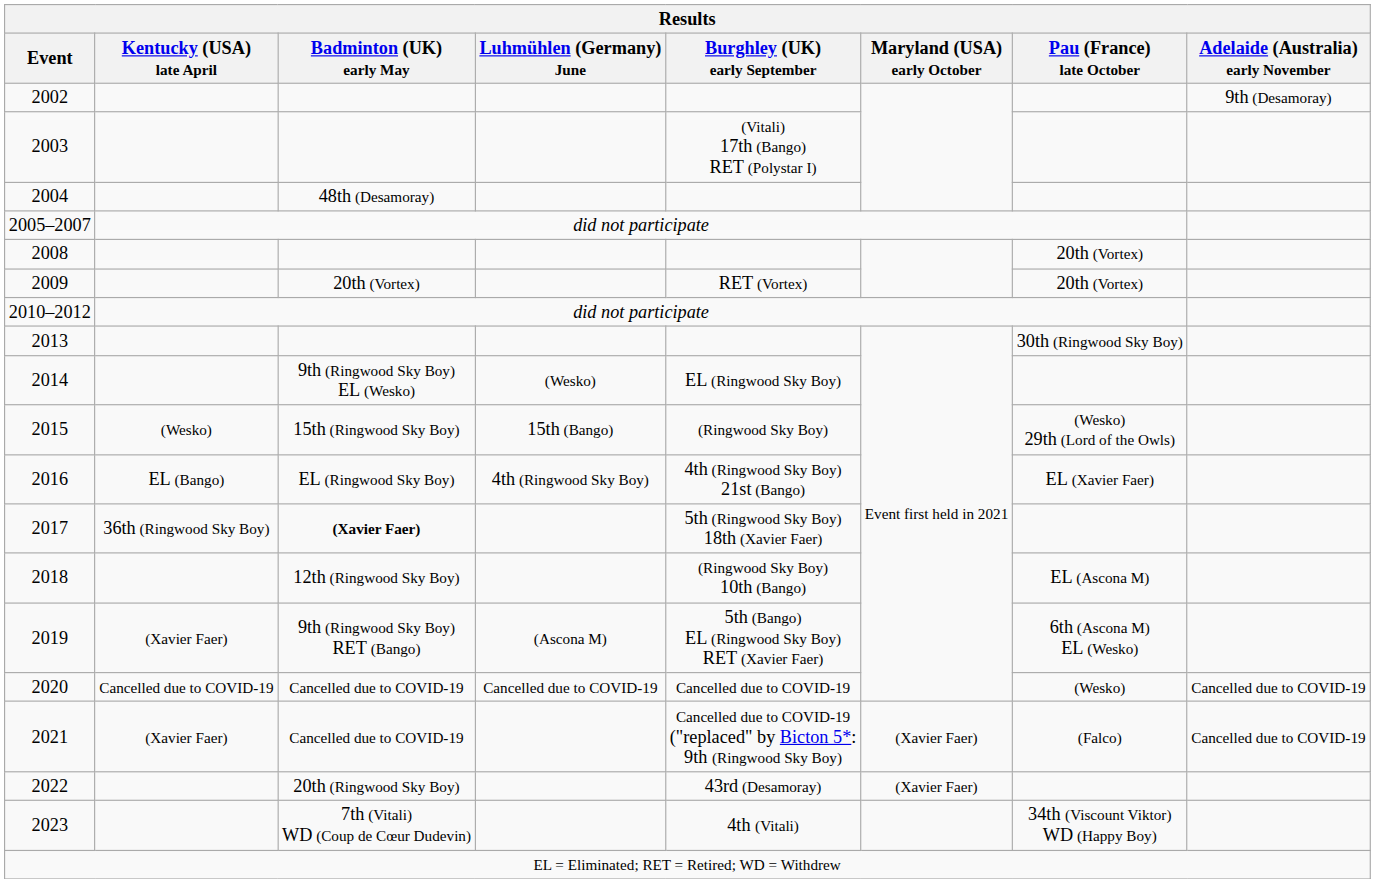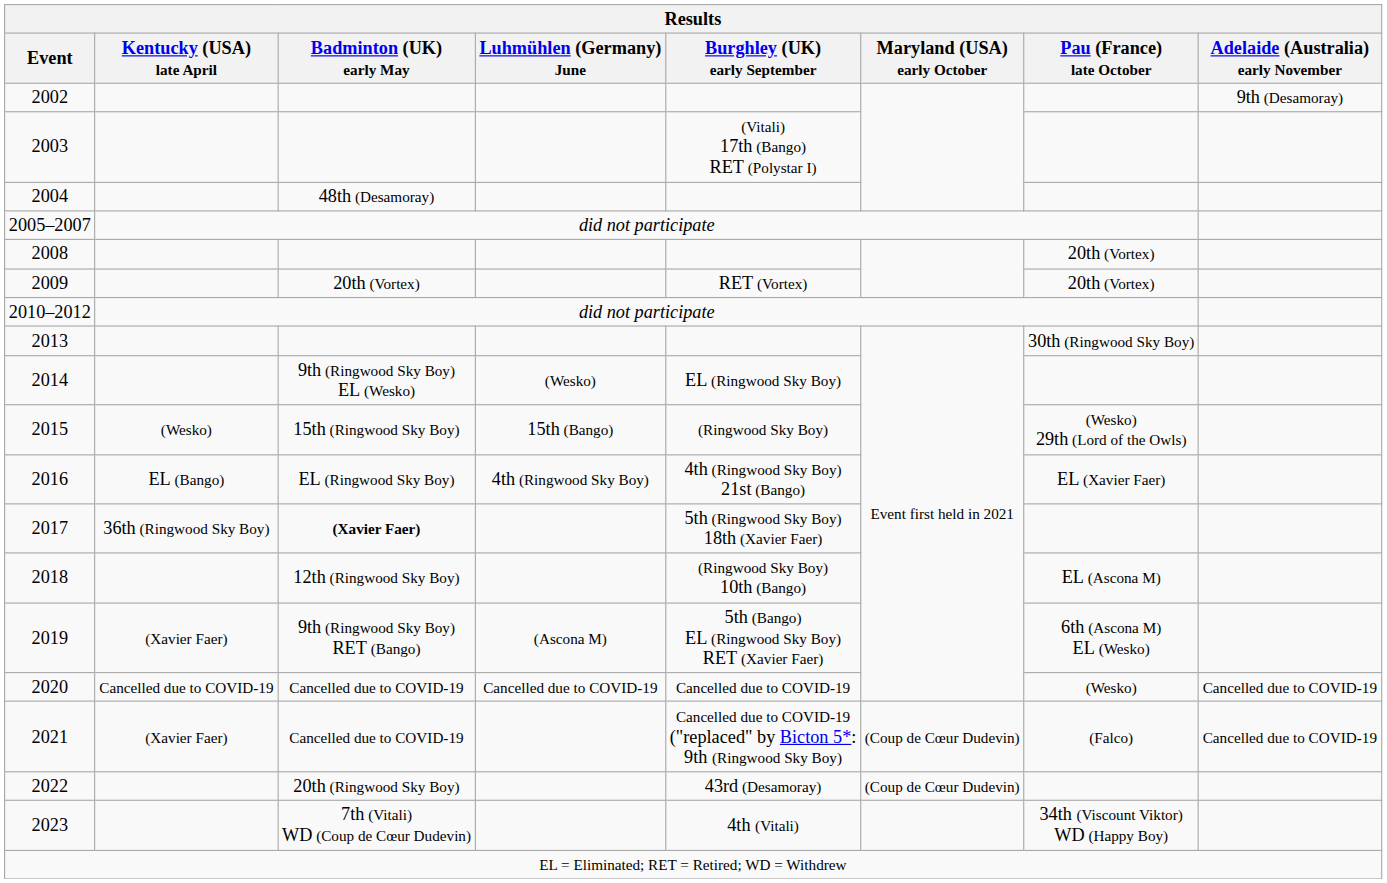2021 | Maryland (USA) early October: (Xavier Faer) -> (Coup de Cœur Dudevin)
2022 | Maryland (USA) early October: (Xavier Faer) -> (Coup de Cœur Dudevin)
